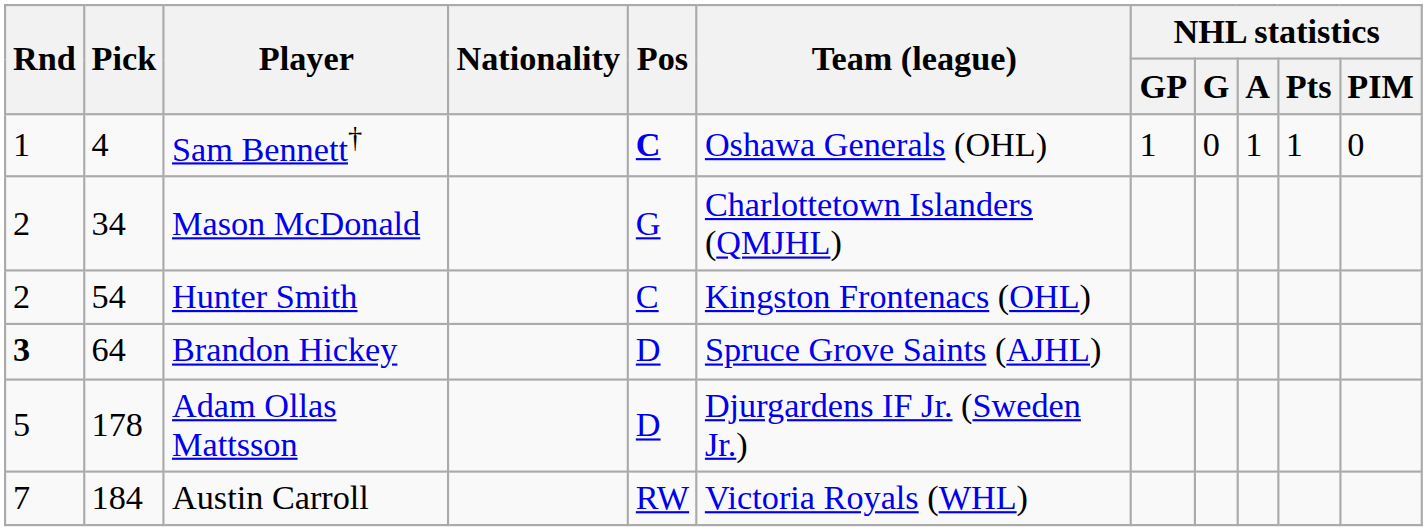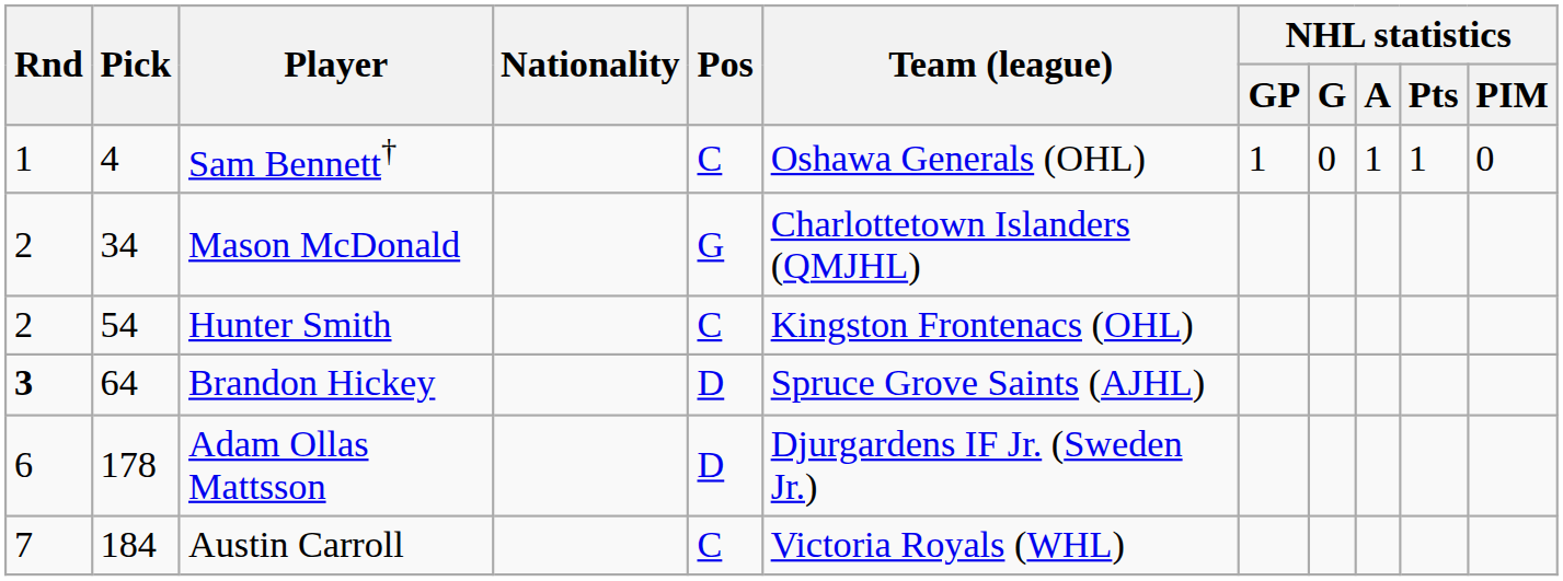Sam Bennett† | Pos: bold -> normal
Adam Ollas Mattsson | Rnd: 5 -> 6
Austin Carroll | Pos: RW -> C
